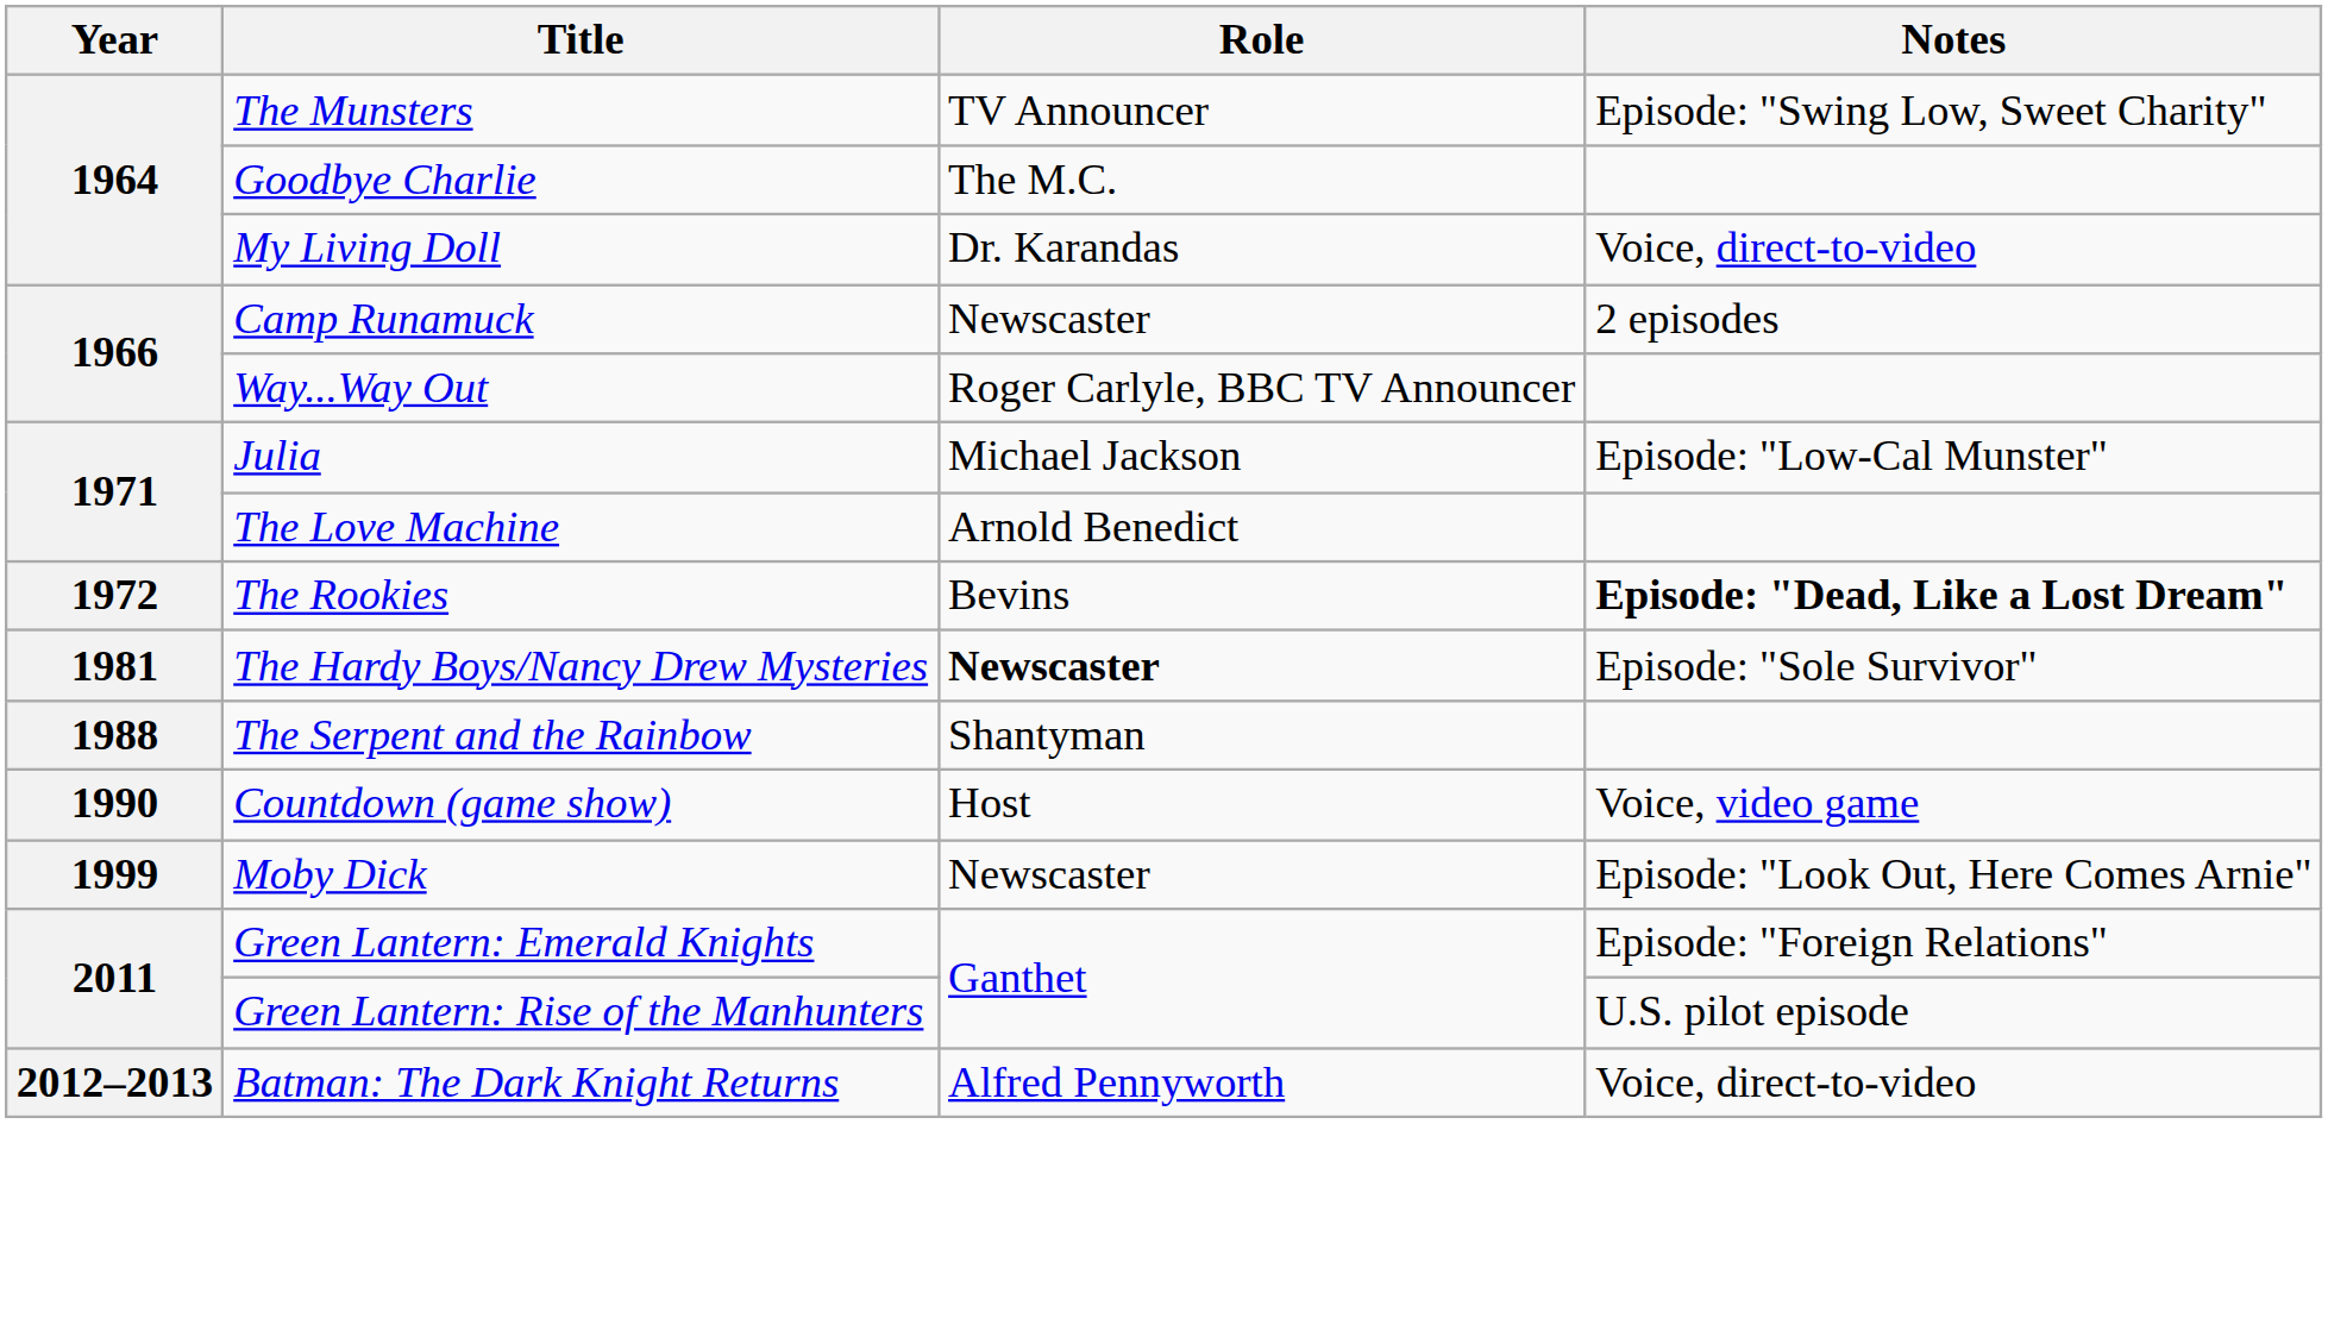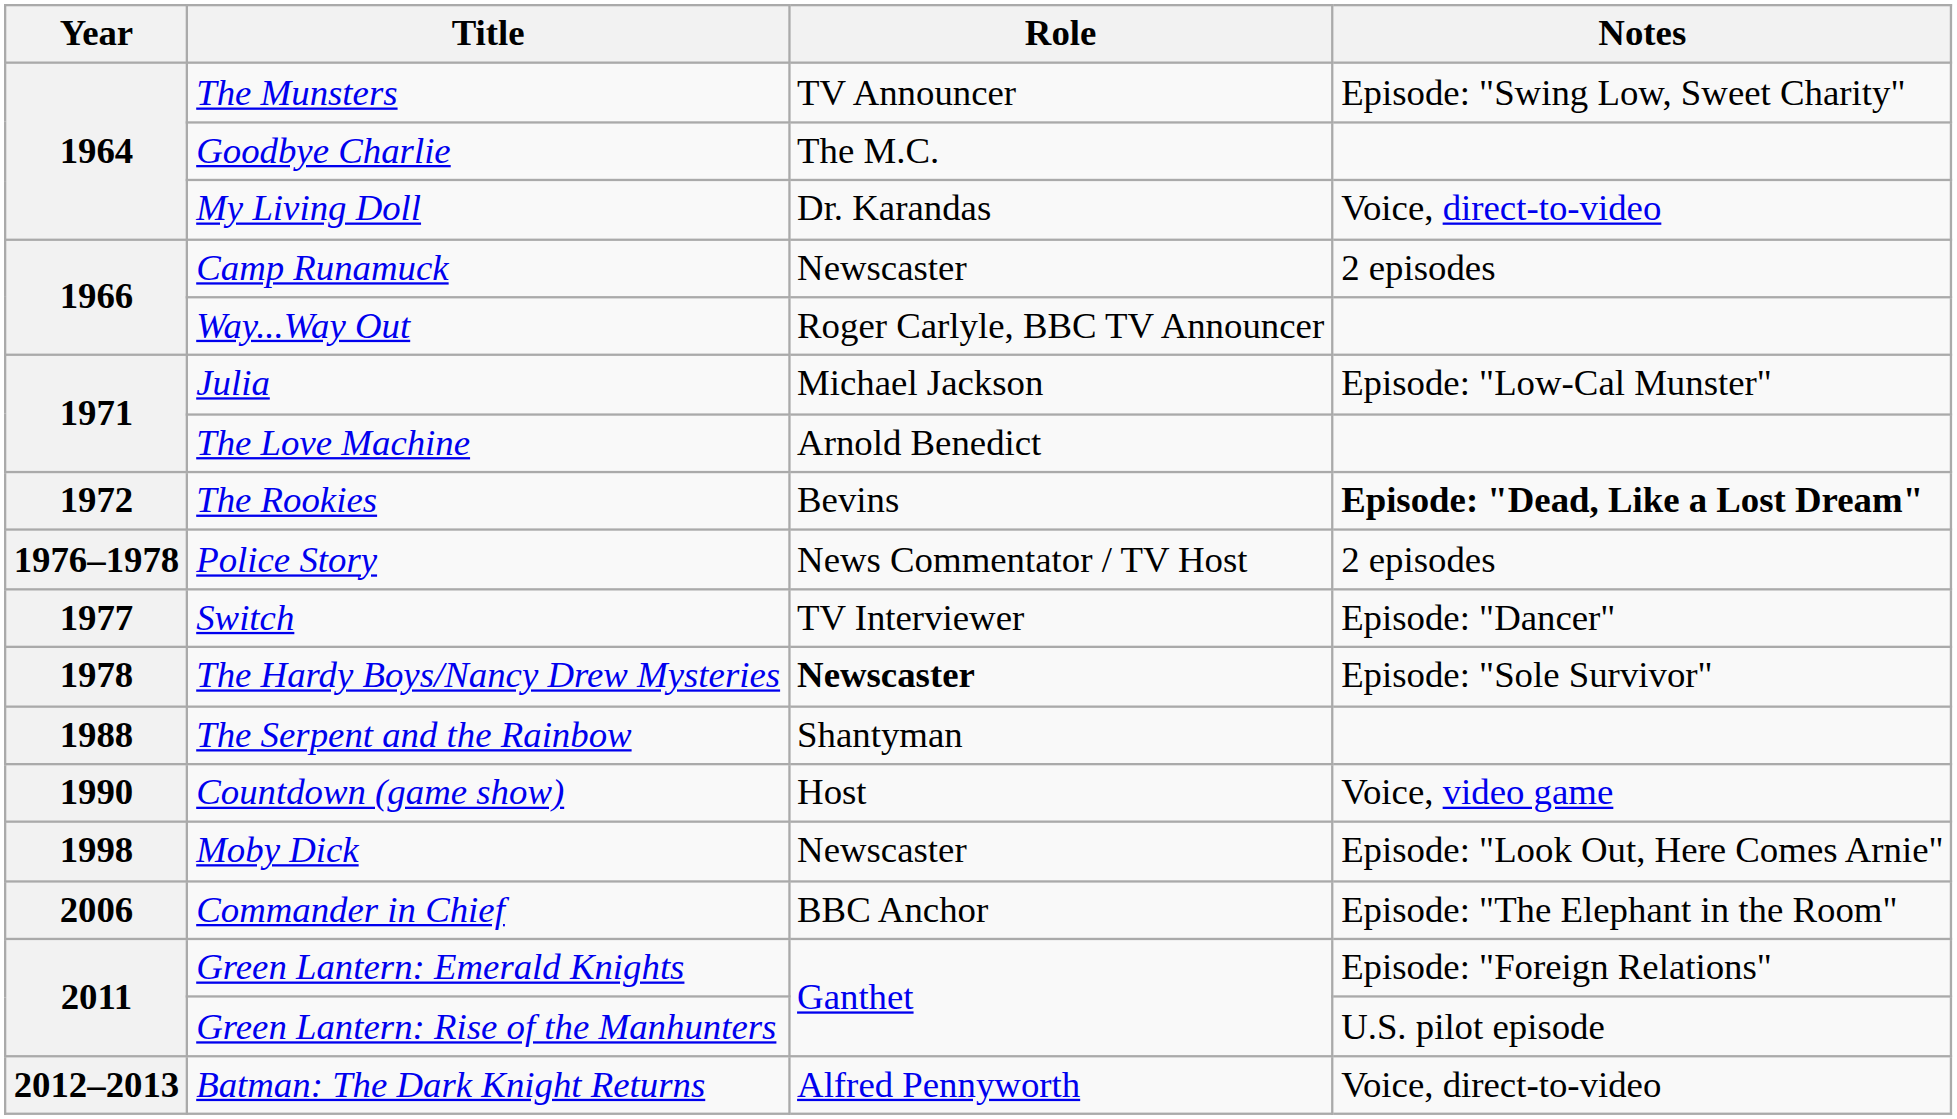+ row: 1976–1978 | Police Story | News Commentator / TV Host | 2 episodes
+ row: 1977 | Switch | TV Interviewer | Episode: "Dancer"
The Hardy Boys/Nancy Drew Mysteries | Year: 1981 -> 1978
Moby Dick | Year: 1999 -> 1998
+ row: 2006 | Commander in Chief | BBC Anchor | Episode: "The Elephant in the Room"
